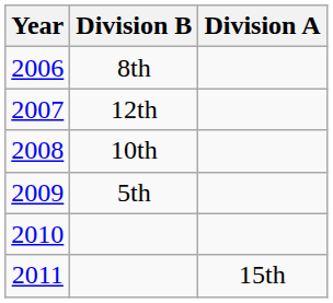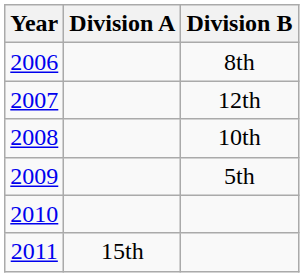columns swapped: Division A <-> Division B
